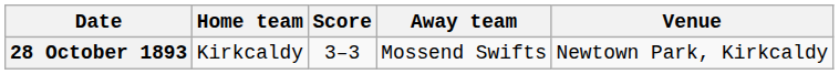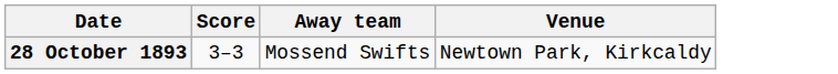- column: Home team | Kirkcaldy
